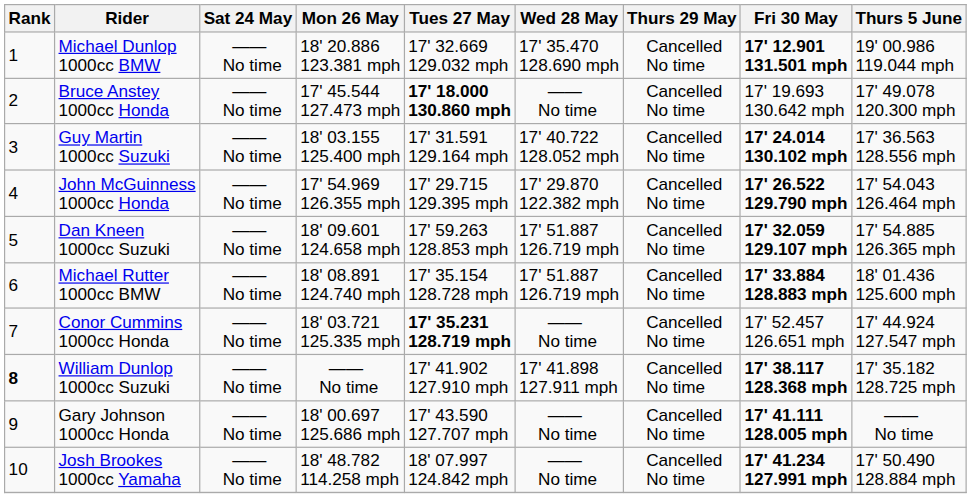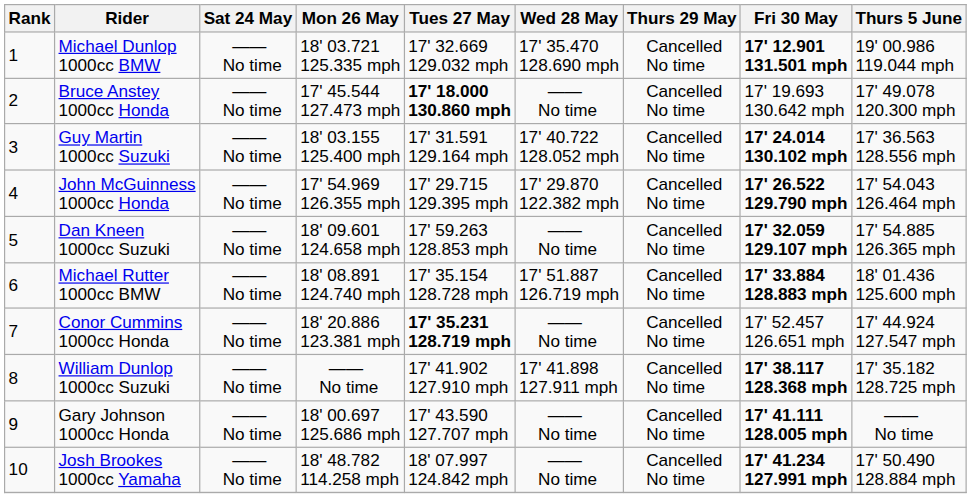Michael Dunlop 1000cc BMW | Mon 26 May: 18' 20.886 123.381 mph -> 18' 03.721 125.335 mph
Dan Kneen 1000cc Suzuki | Wed 28 May: 17' 51.887 126.719 mph -> —— No time
Conor Cummins 1000cc Honda | Mon 26 May: 18' 03.721 125.335 mph -> 18' 20.886 123.381 mph
William Dunlop 1000cc Suzuki | Rank: bold -> normal
